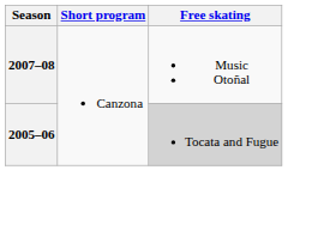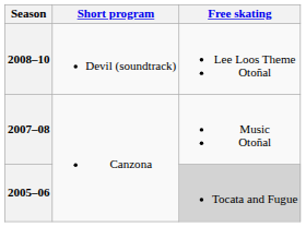+ row: 2008–10 | Devil (soundtrack) | Lee Loos Theme Otoñal
